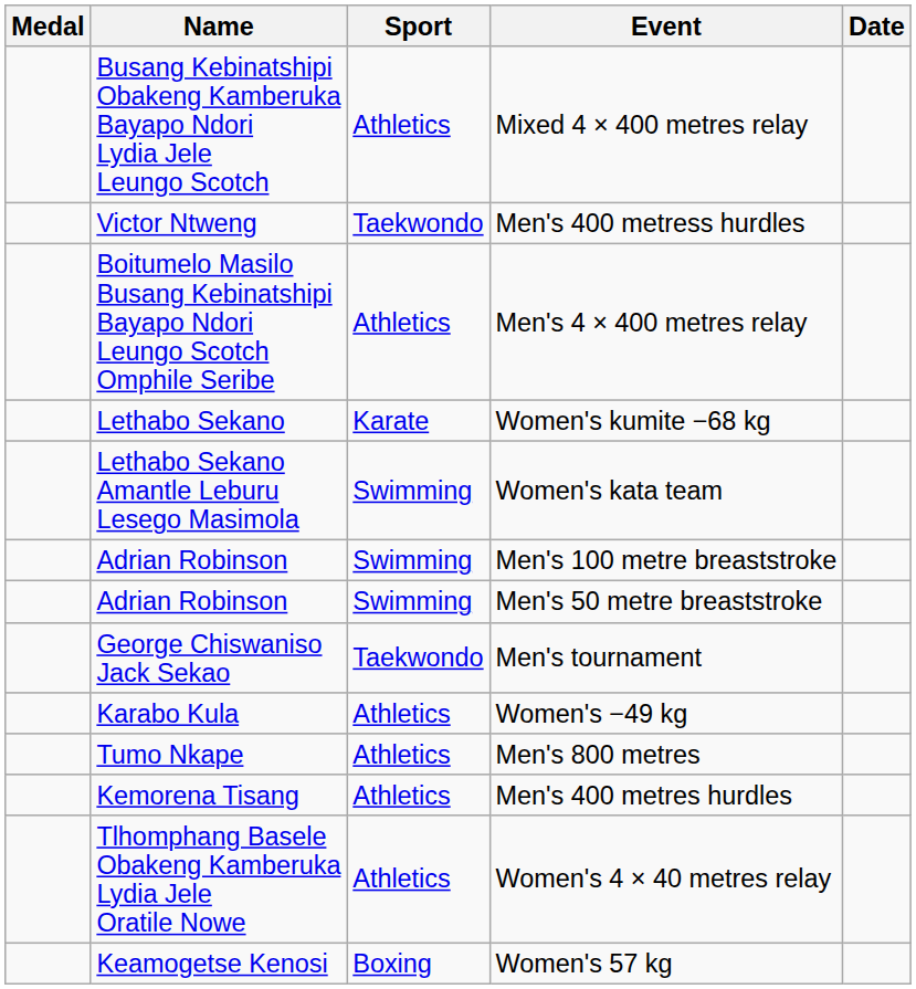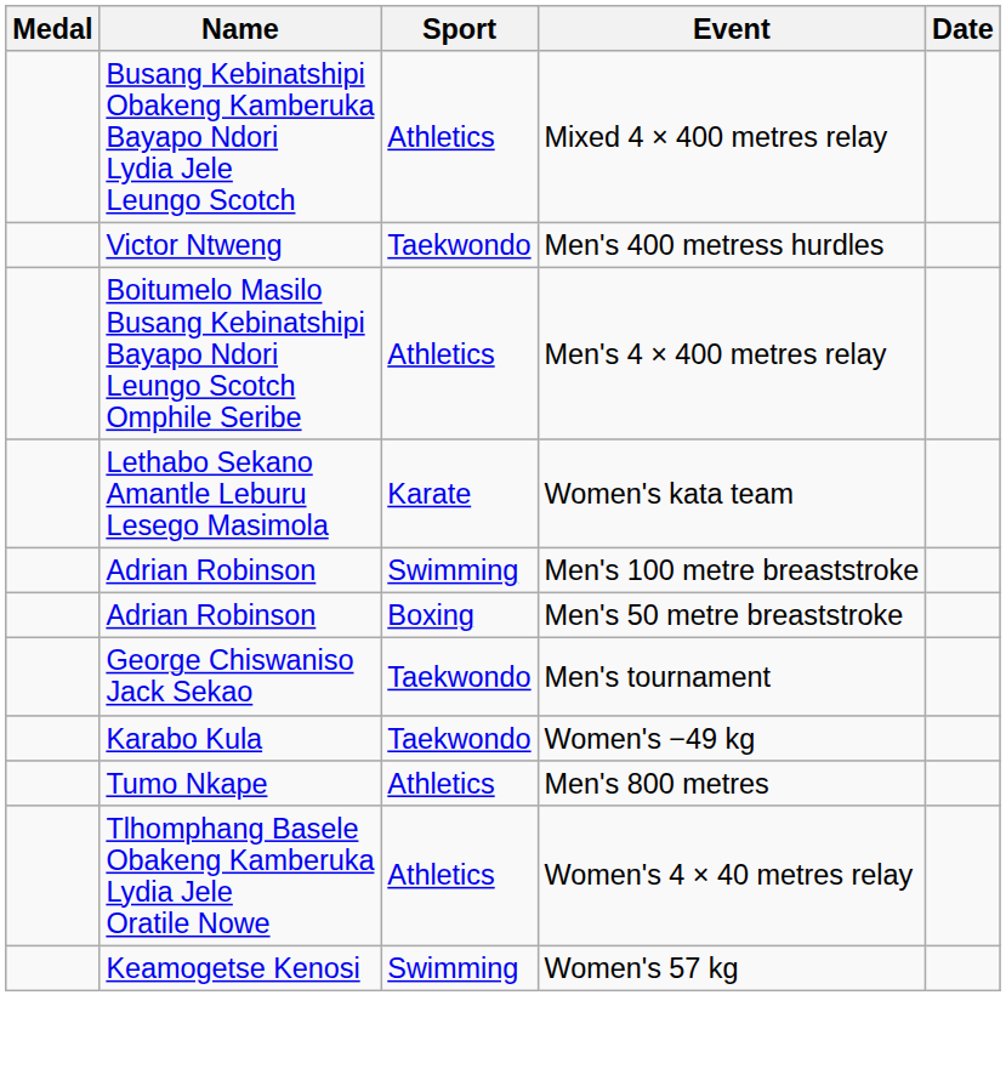- row: Lethabo Sekano | Karate | Women's kumite −68 kg
Women's kata team | Sport: Swimming -> Karate
Men's 50 metre breaststroke | Sport: Swimming -> Boxing
Women's −49 kg | Sport: Athletics -> Taekwondo
- row: Kemorena Tisang | Athletics | Men's 400 metres hurdles
Women's 57 kg | Sport: Boxing -> Swimming
